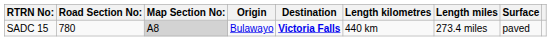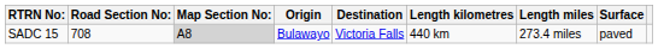SADC 15 | Road Section No:: 780 -> 708
SADC 15 | Destination: bold -> normal
